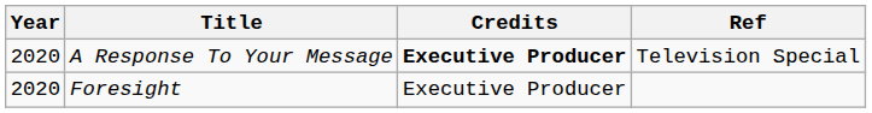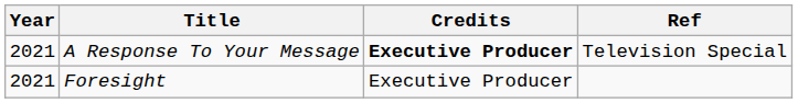A Response To Your Message | Year: 2020 -> 2021
Foresight | Year: 2020 -> 2021
